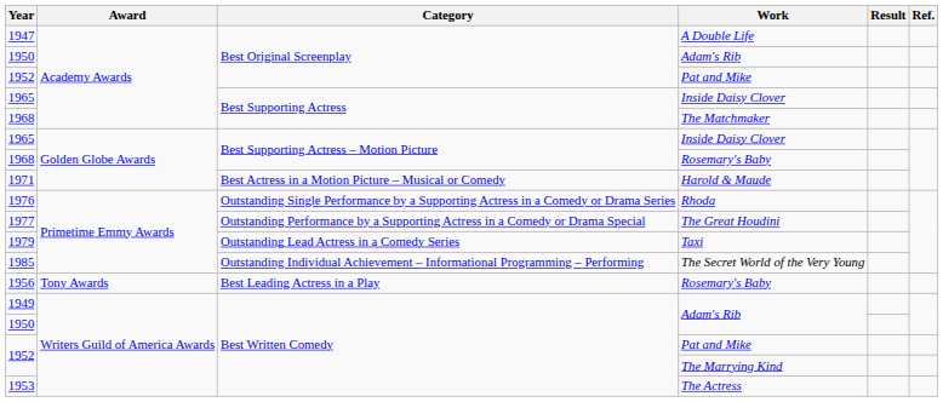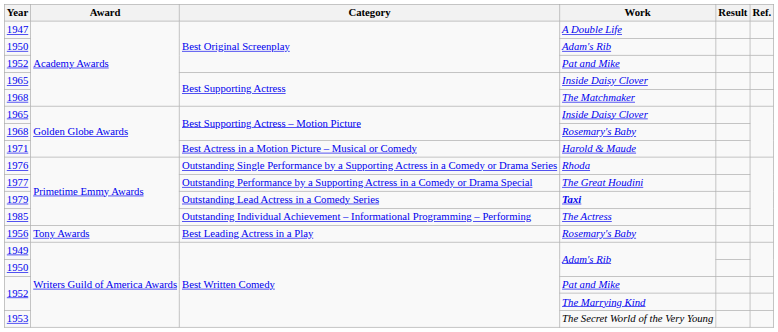1979 | Work: normal -> bold
1985 | Work: The Secret World of the Very Young -> The Actress
1953 | Work: The Actress -> The Secret World of the Very Young
